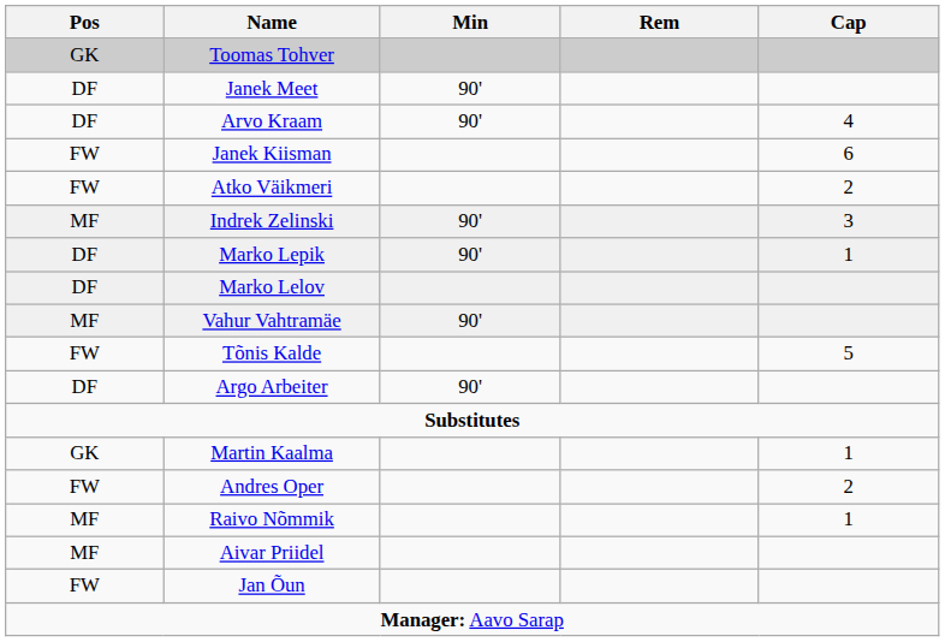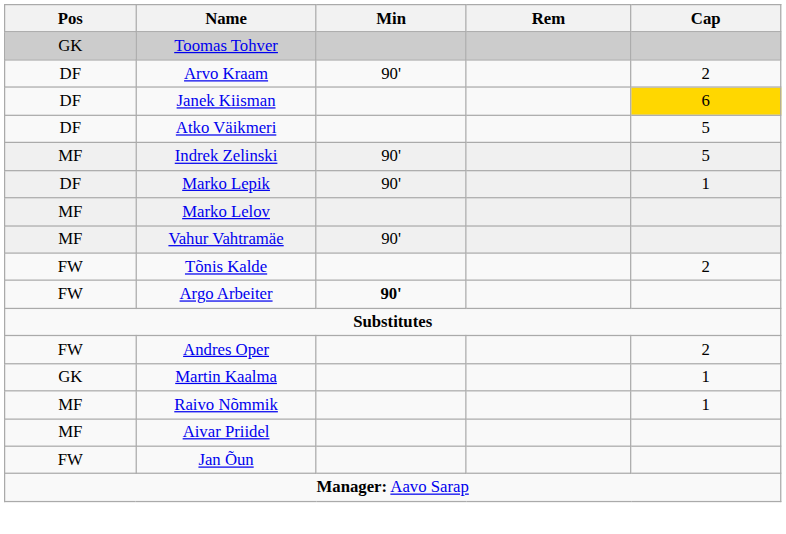- row: DF | Janek Meet | 90'
Arvo Kraam | Cap: 4 -> 2
Janek Kiisman | Pos: FW -> DF
Janek Kiisman | Cap: no background -> gold background
Atko Väikmeri | Pos: FW -> DF
Atko Väikmeri | Cap: 2 -> 5
Indrek Zelinski | Cap: 3 -> 5
Marko Lelov | Pos: DF -> MF
Tõnis Kalde | Cap: 5 -> 2
Argo Arbeiter | Pos: DF -> FW
Argo Arbeiter | Min: normal -> bold
rows swapped: Andres Oper <-> Martin Kaalma
